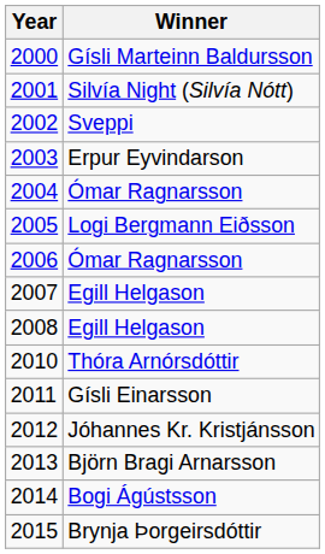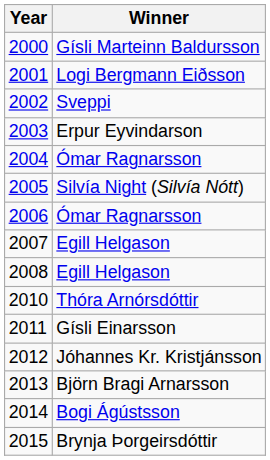2001 | Winner: Silvía Night (Silvía Nótt) -> Logi Bergmann Eiðsson
2005 | Winner: Logi Bergmann Eiðsson -> Silvía Night (Silvía Nótt)
